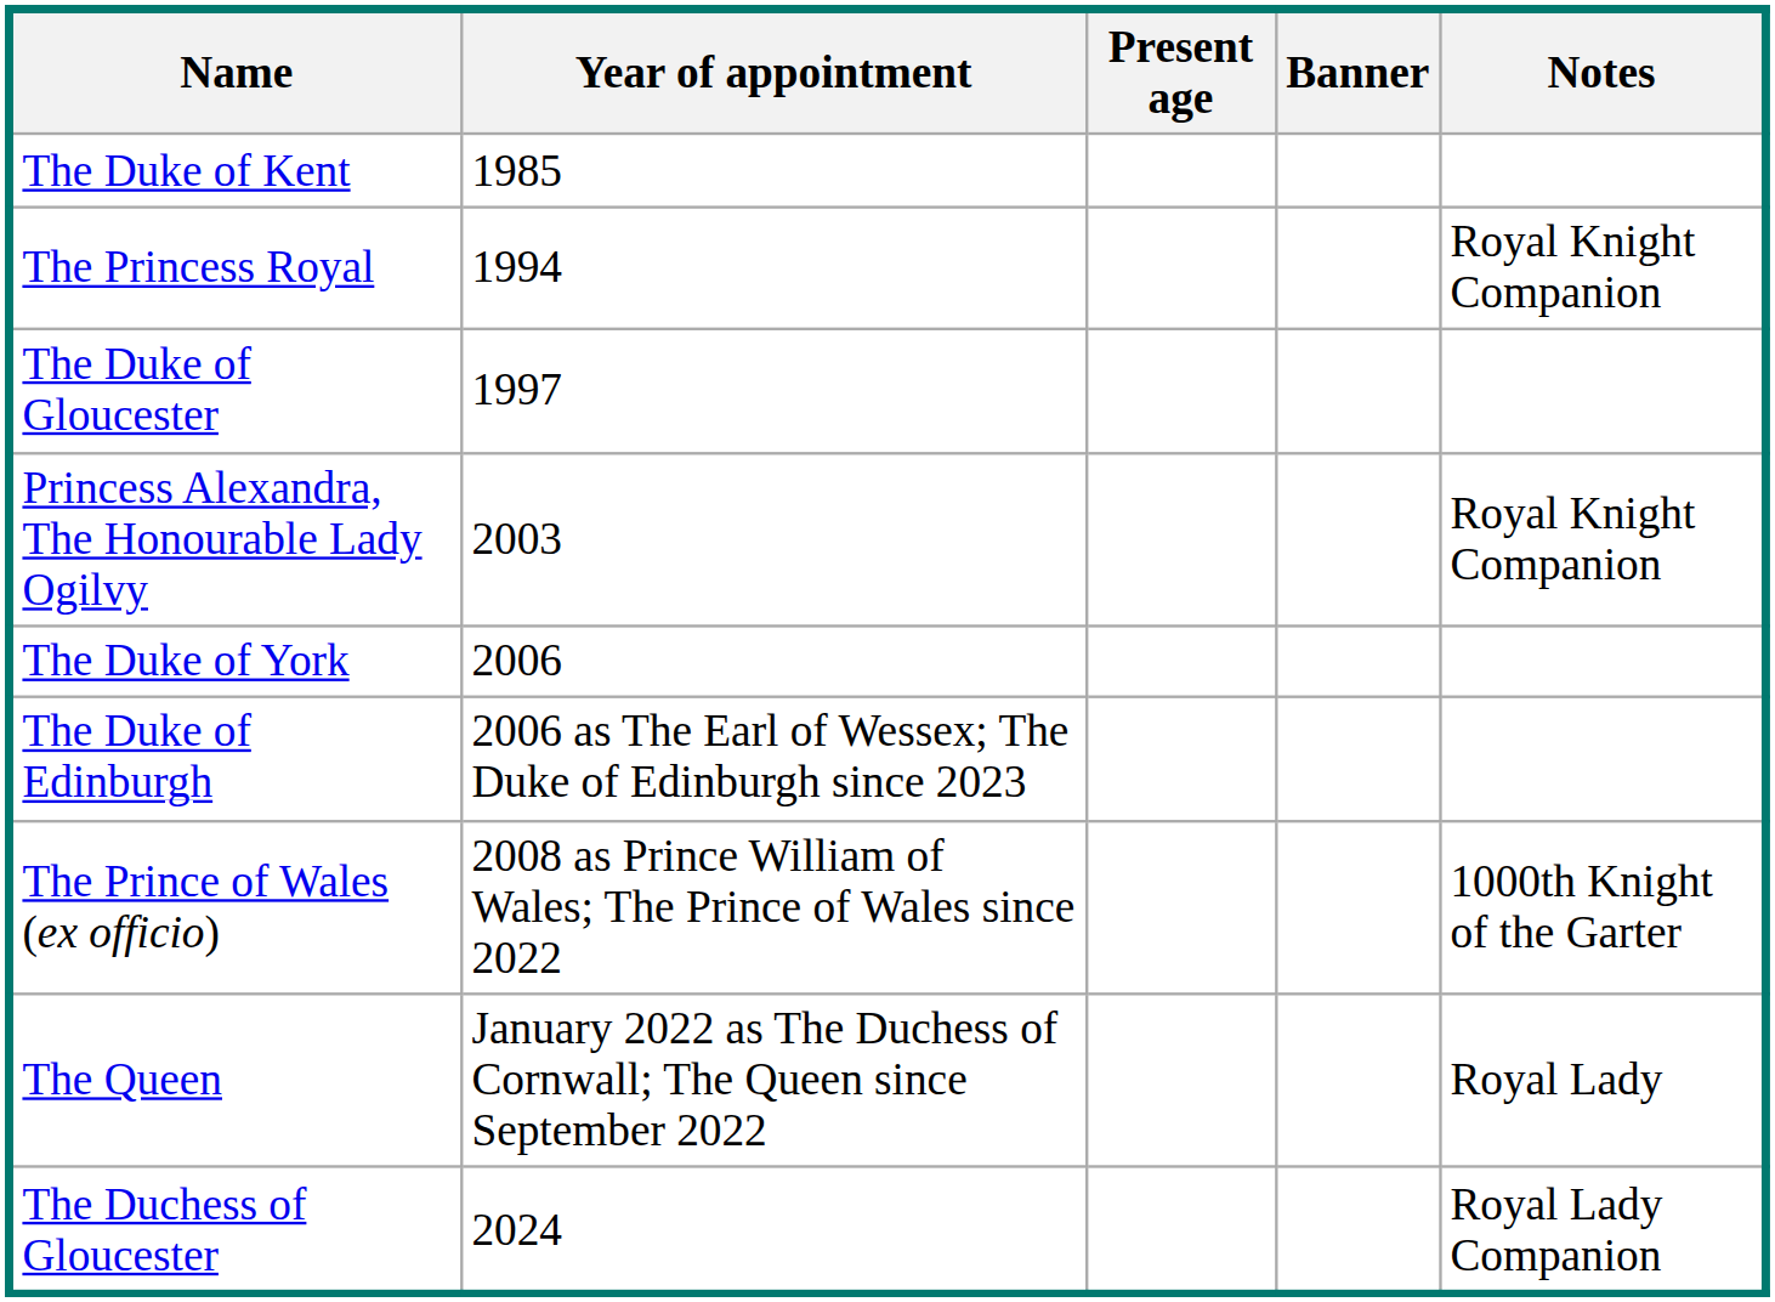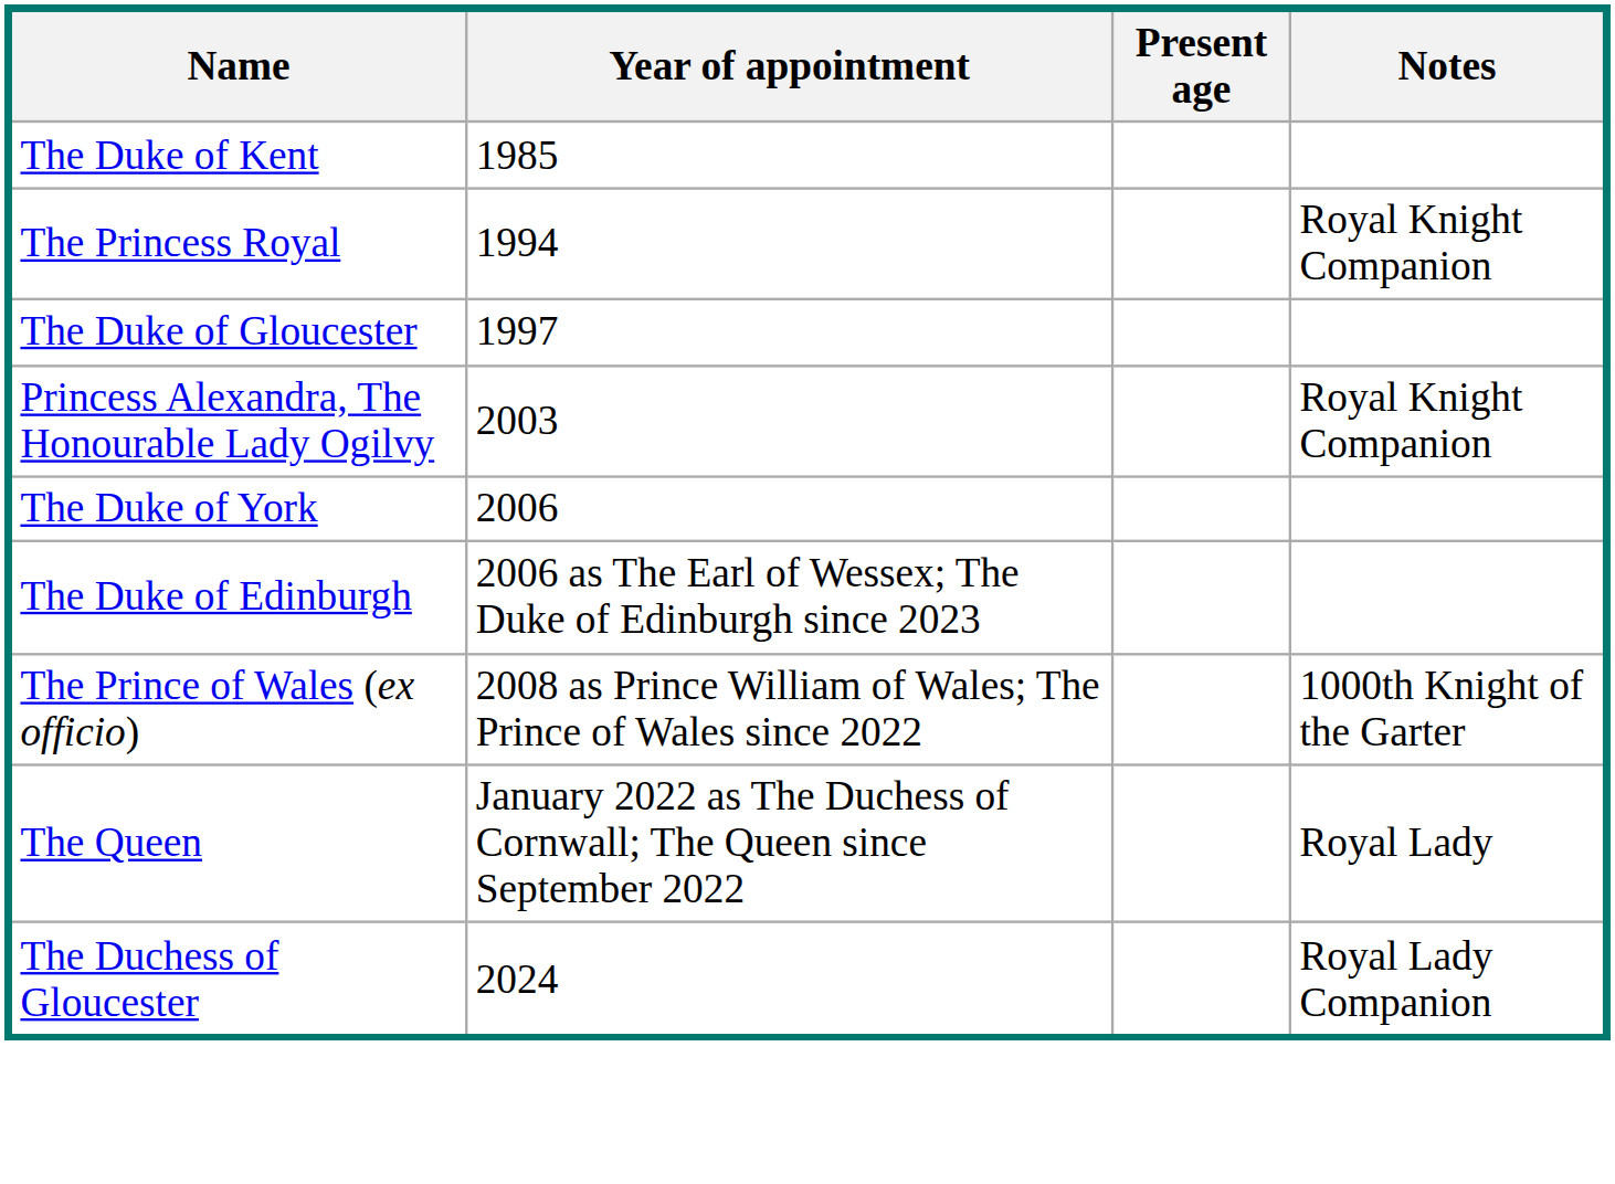- column: Banner
